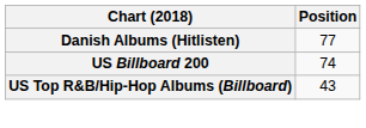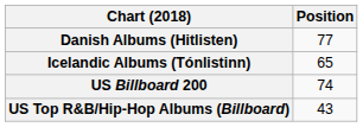+ row: Icelandic Albums (Tónlistinn) | 65
